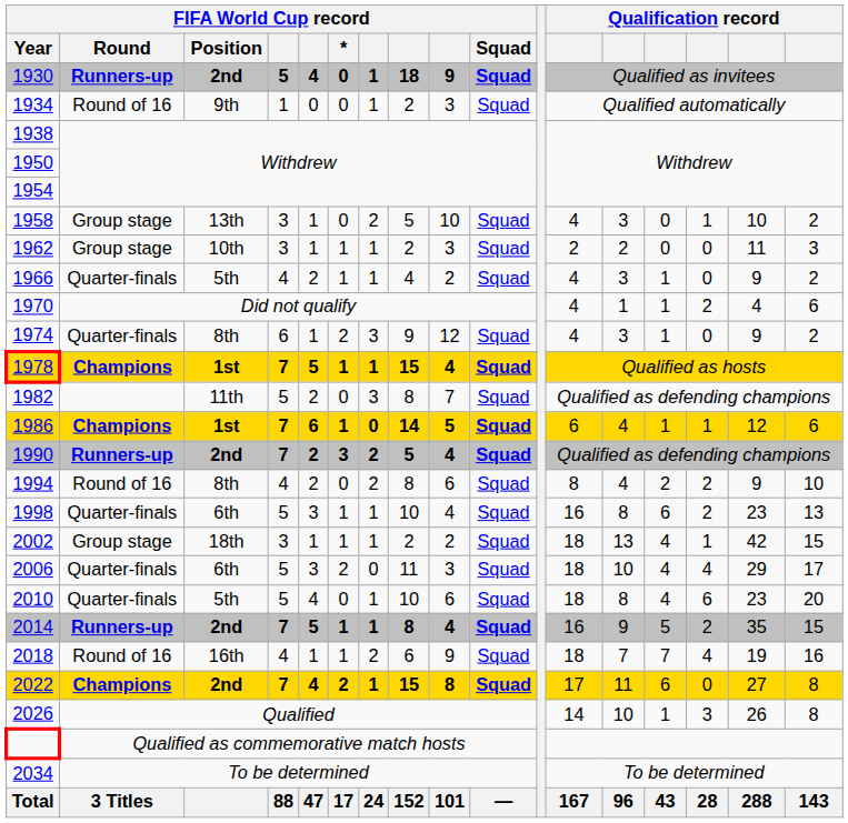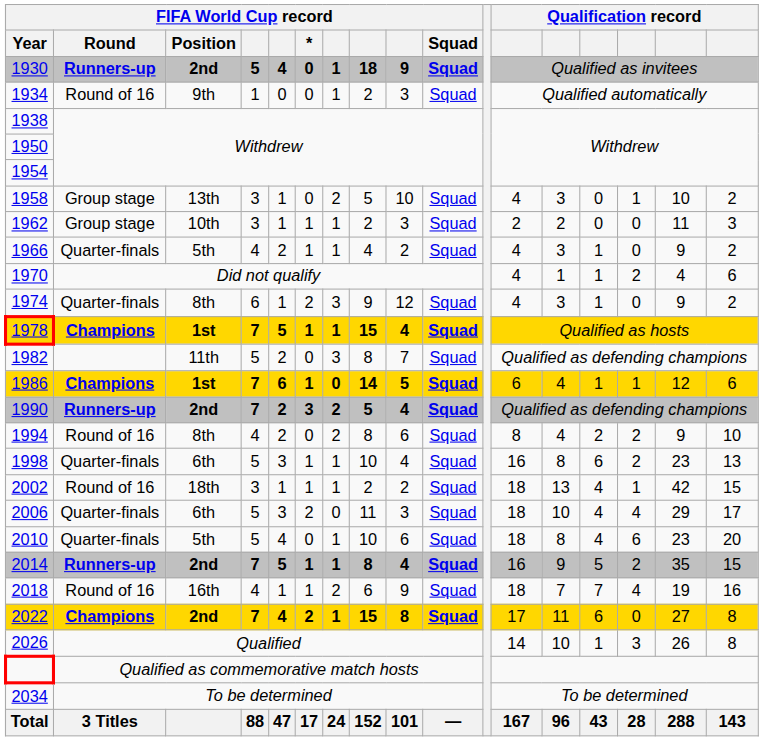2002 | FIFA World Cup record / Round: Group stage -> Round of 16
